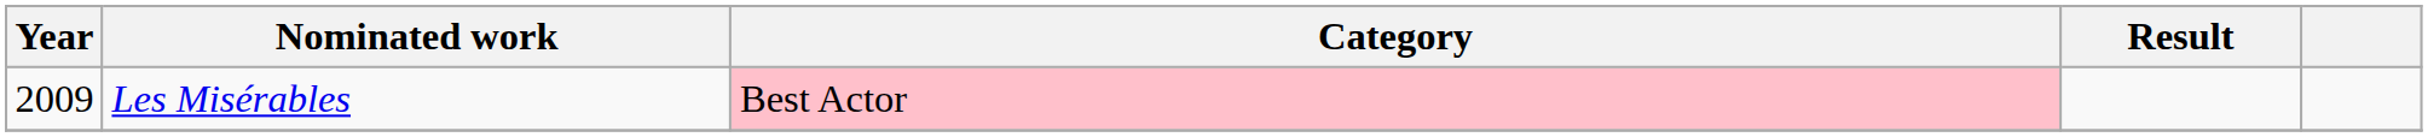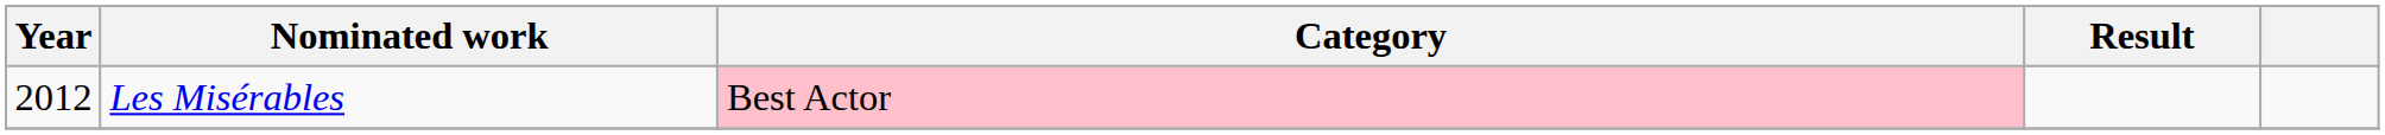Les Misérables | Year: 2009 -> 2012
